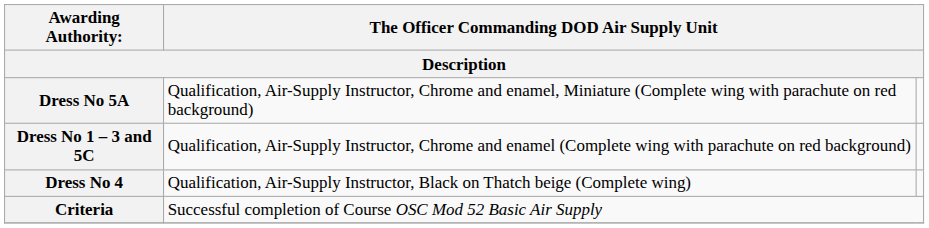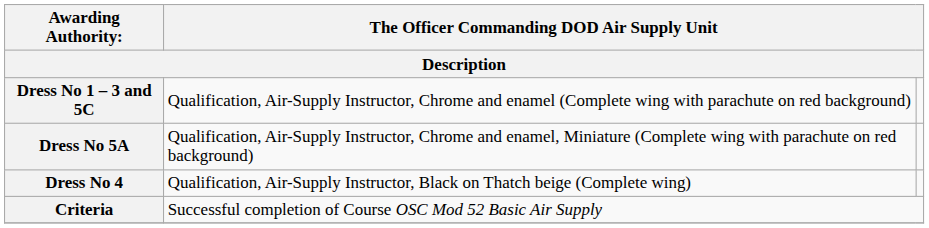rows swapped: Dress No 1 – 3 and 5C <-> Dress No 5A
